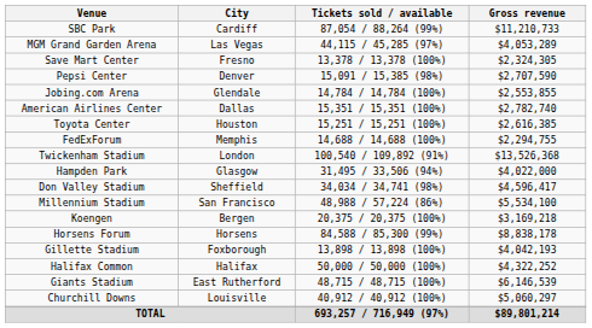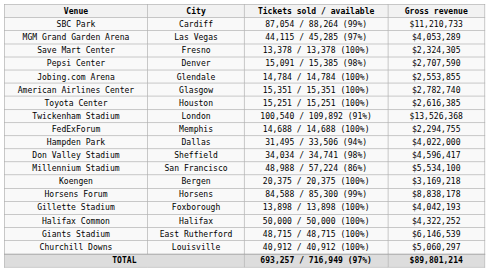American Airlines Center | City: Dallas -> Glasgow
rows swapped: FedExForum <-> Twickenham Stadium
Hampden Park | City: Glasgow -> Dallas
